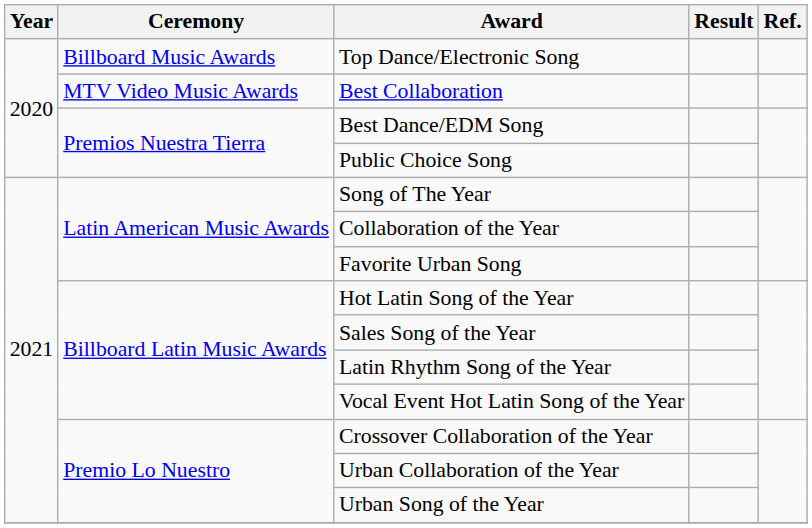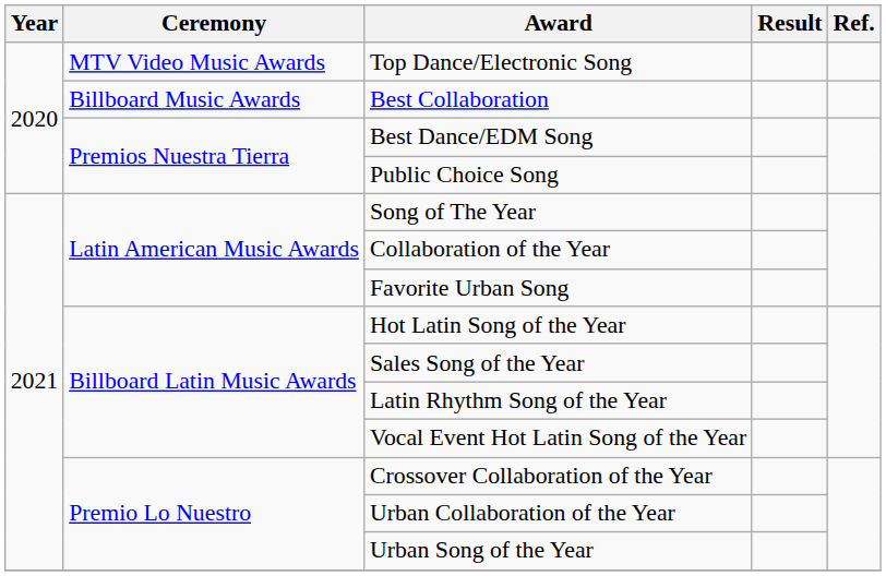Top Dance/Electronic Song | Ceremony: Billboard Music Awards -> MTV Video Music Awards
Best Collaboration | Ceremony: MTV Video Music Awards -> Billboard Music Awards
